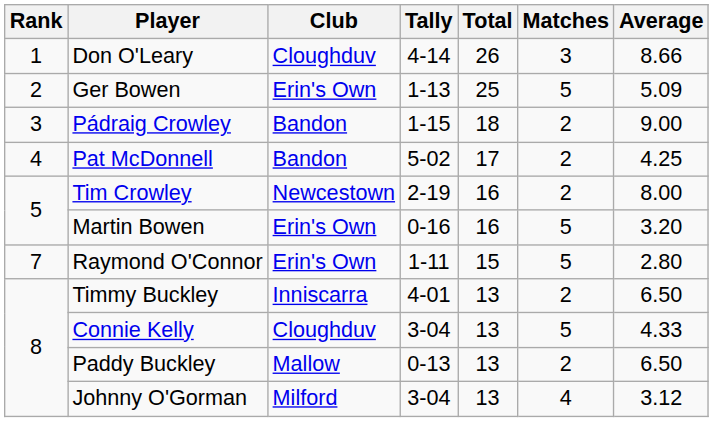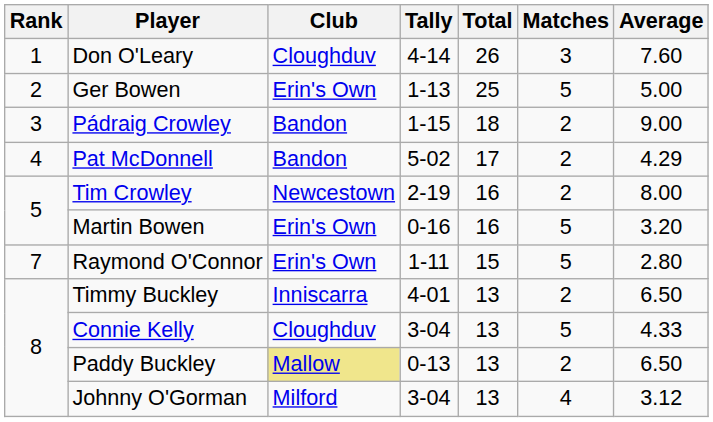Don O'Leary | Average: 8.66 -> 7.60
Ger Bowen | Average: 5.09 -> 5.00
Pat McDonnell | Average: 4.25 -> 4.29
Paddy Buckley | Club: no background -> khaki background
